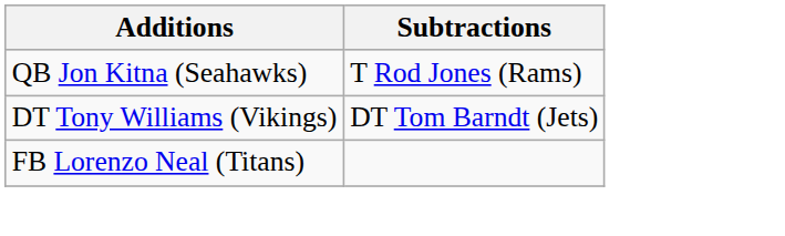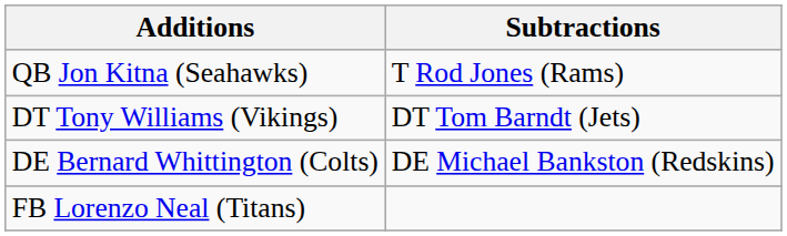+ row: DE Bernard Whittington (Colts) | DE Michael Bankston (Redskins)
